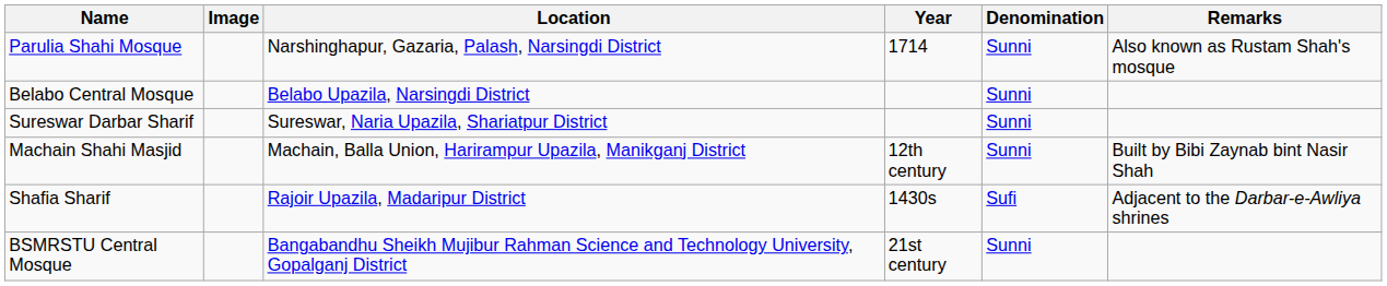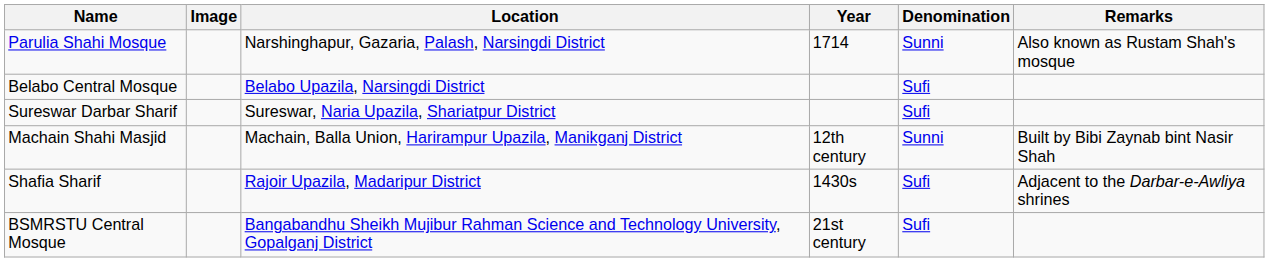Belabo Central Mosque | Denomination: Sunni -> Sufi
Sureswar Darbar Sharif | Denomination: Sunni -> Sufi
BSMRSTU Central Mosque | Denomination: Sunni -> Sufi
